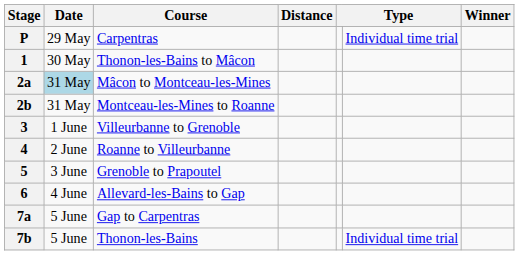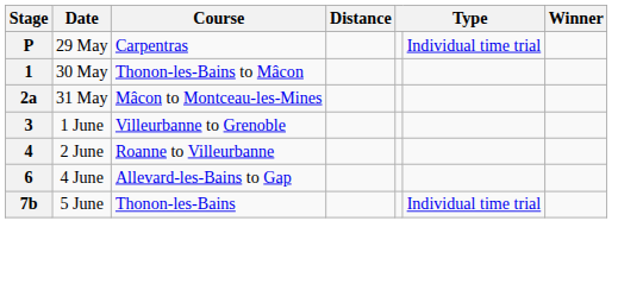2a | Date: lightblue background -> no background
- row: 2b | 31 May | Montceau-les-Mines to Roanne
- row: 5 | 3 June | Grenoble to Prapoutel
- row: 7a | 5 June | Gap to Carpentras
